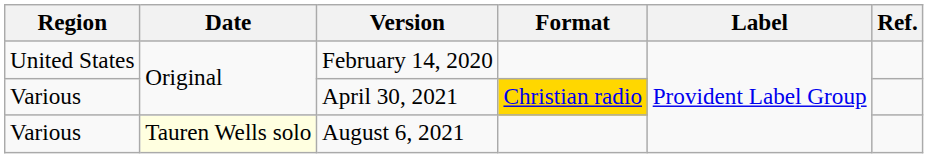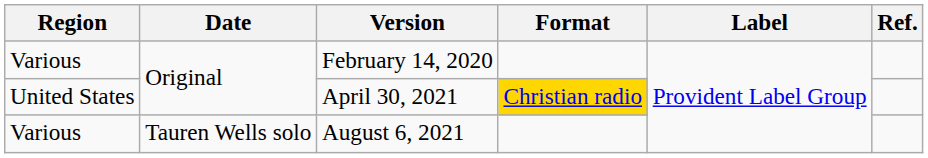February 14, 2020 | Region: United States -> Various
April 30, 2021 | Region: Various -> United States
August 6, 2021 | Date: lightyellow background -> no background
